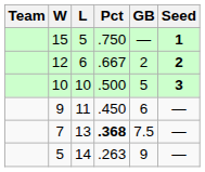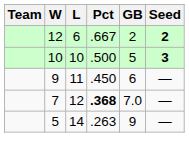- row: 15 | 5 | .750 | — | 1
7 | L: 13 -> 12
7 | GB: 7.5 -> 7.0
